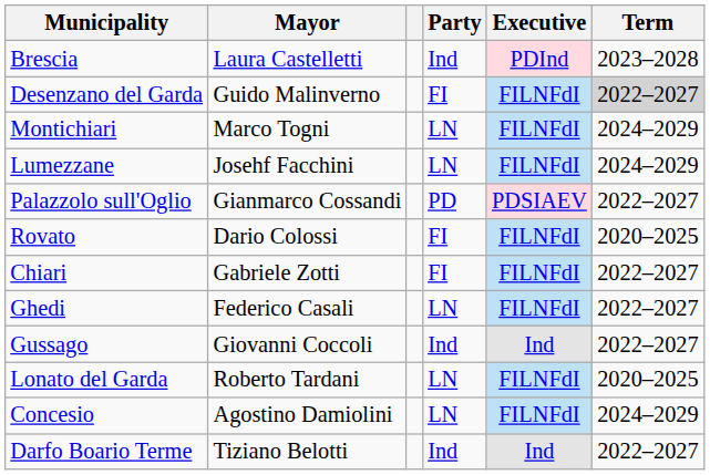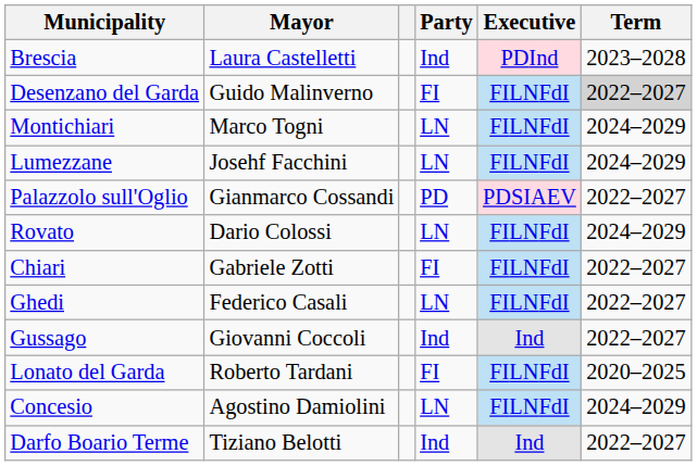Rovato | Party: FI -> LN
Rovato | Term: 2020–2025 -> 2024–2029
Lonato del Garda | Party: LN -> FI
